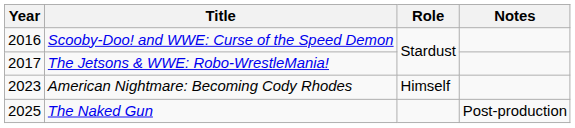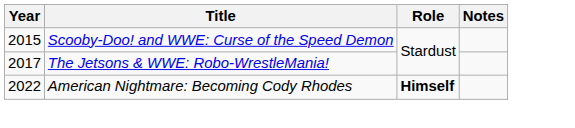Scooby-Doo! and WWE: Curse of the Speed Demon | Year: 2016 -> 2015
American Nightmare: Becoming Cody Rhodes | Year: 2023 -> 2022
American Nightmare: Becoming Cody Rhodes | Role: normal -> bold
- row: 2025 | The Naked Gun | Post-production
